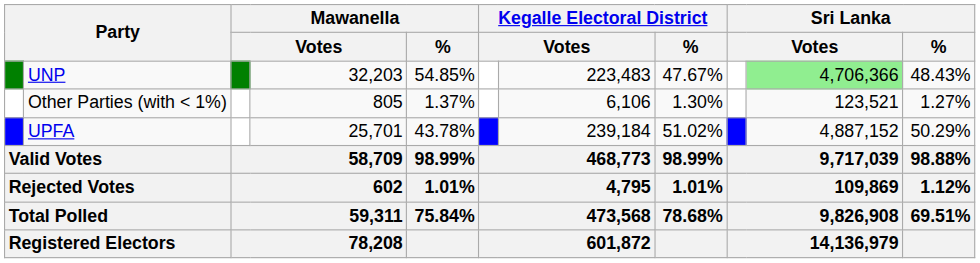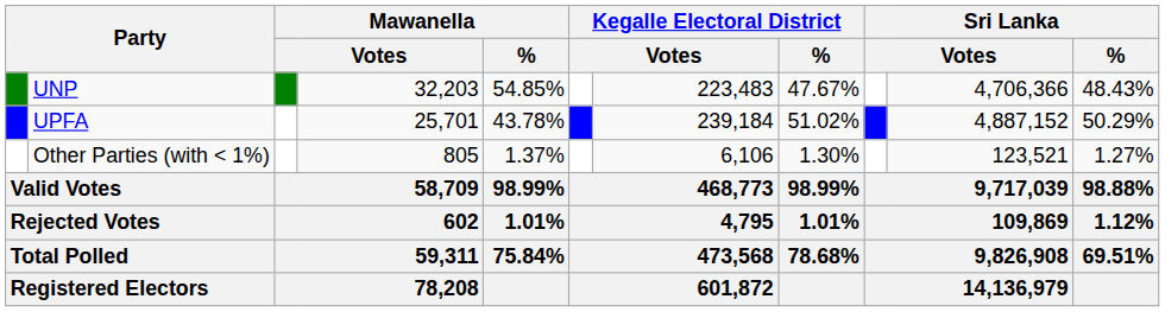UNP | column 10: lightgreen background -> no background
rows swapped: UPFA <-> Other Parties (with < 1%)
